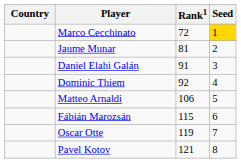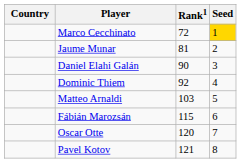Daniel Elahi Galán | Rank1: 91 -> 90
Matteo Arnaldi | Rank1: 106 -> 103
Oscar Otte | Rank1: 119 -> 120
